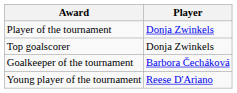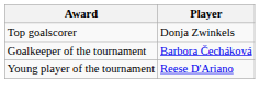- row: Player of the tournament | Donja Zwinkels
